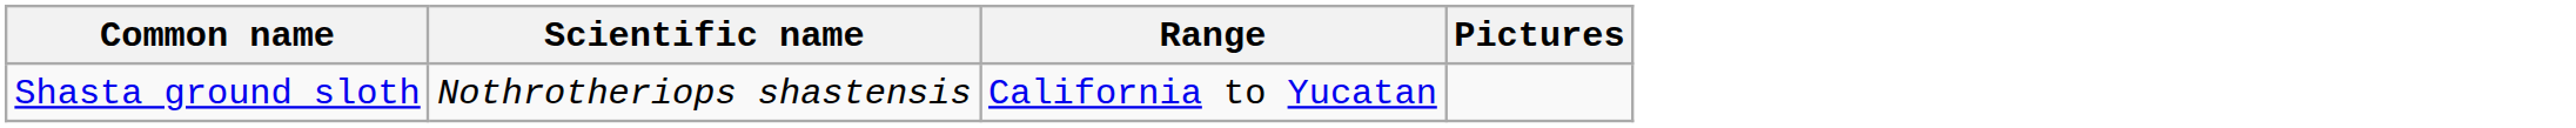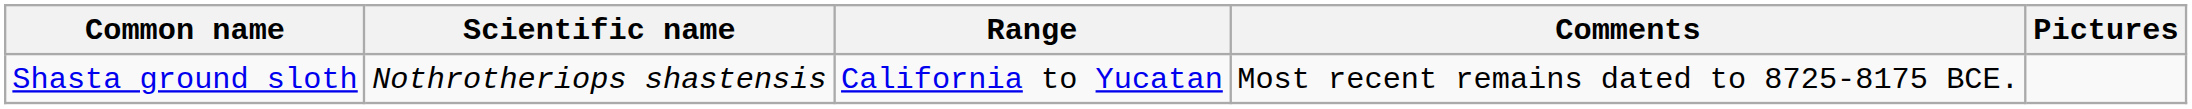+ column: Comments | Most recent remains dated to 8725-8175 BCE.
